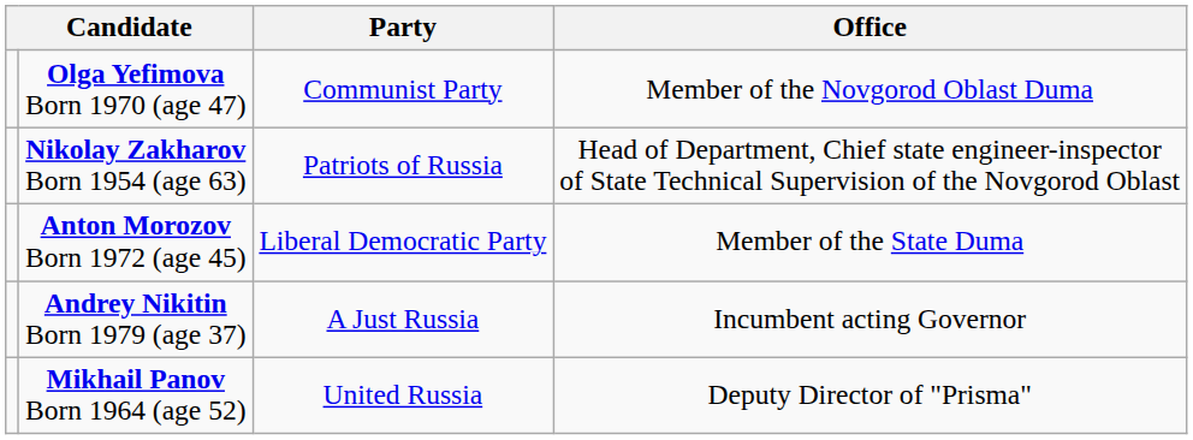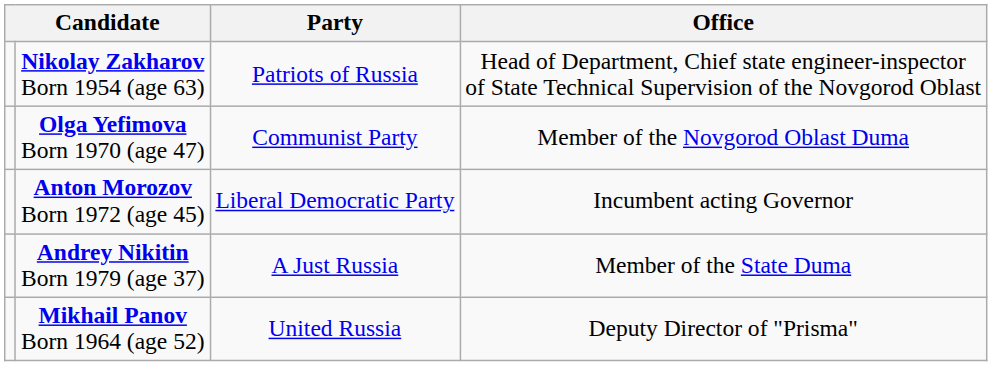rows swapped: Olga Yefimova Born 1970 (age 47) <-> Nikolay Zakharov Born 1954 (age 63)
Anton Morozov Born 1972 (age 45) | Office: Member of the State Duma -> Incumbent acting Governor
Andrey Nikitin Born 1979 (age 37) | Office: Incumbent acting Governor -> Member of the State Duma
